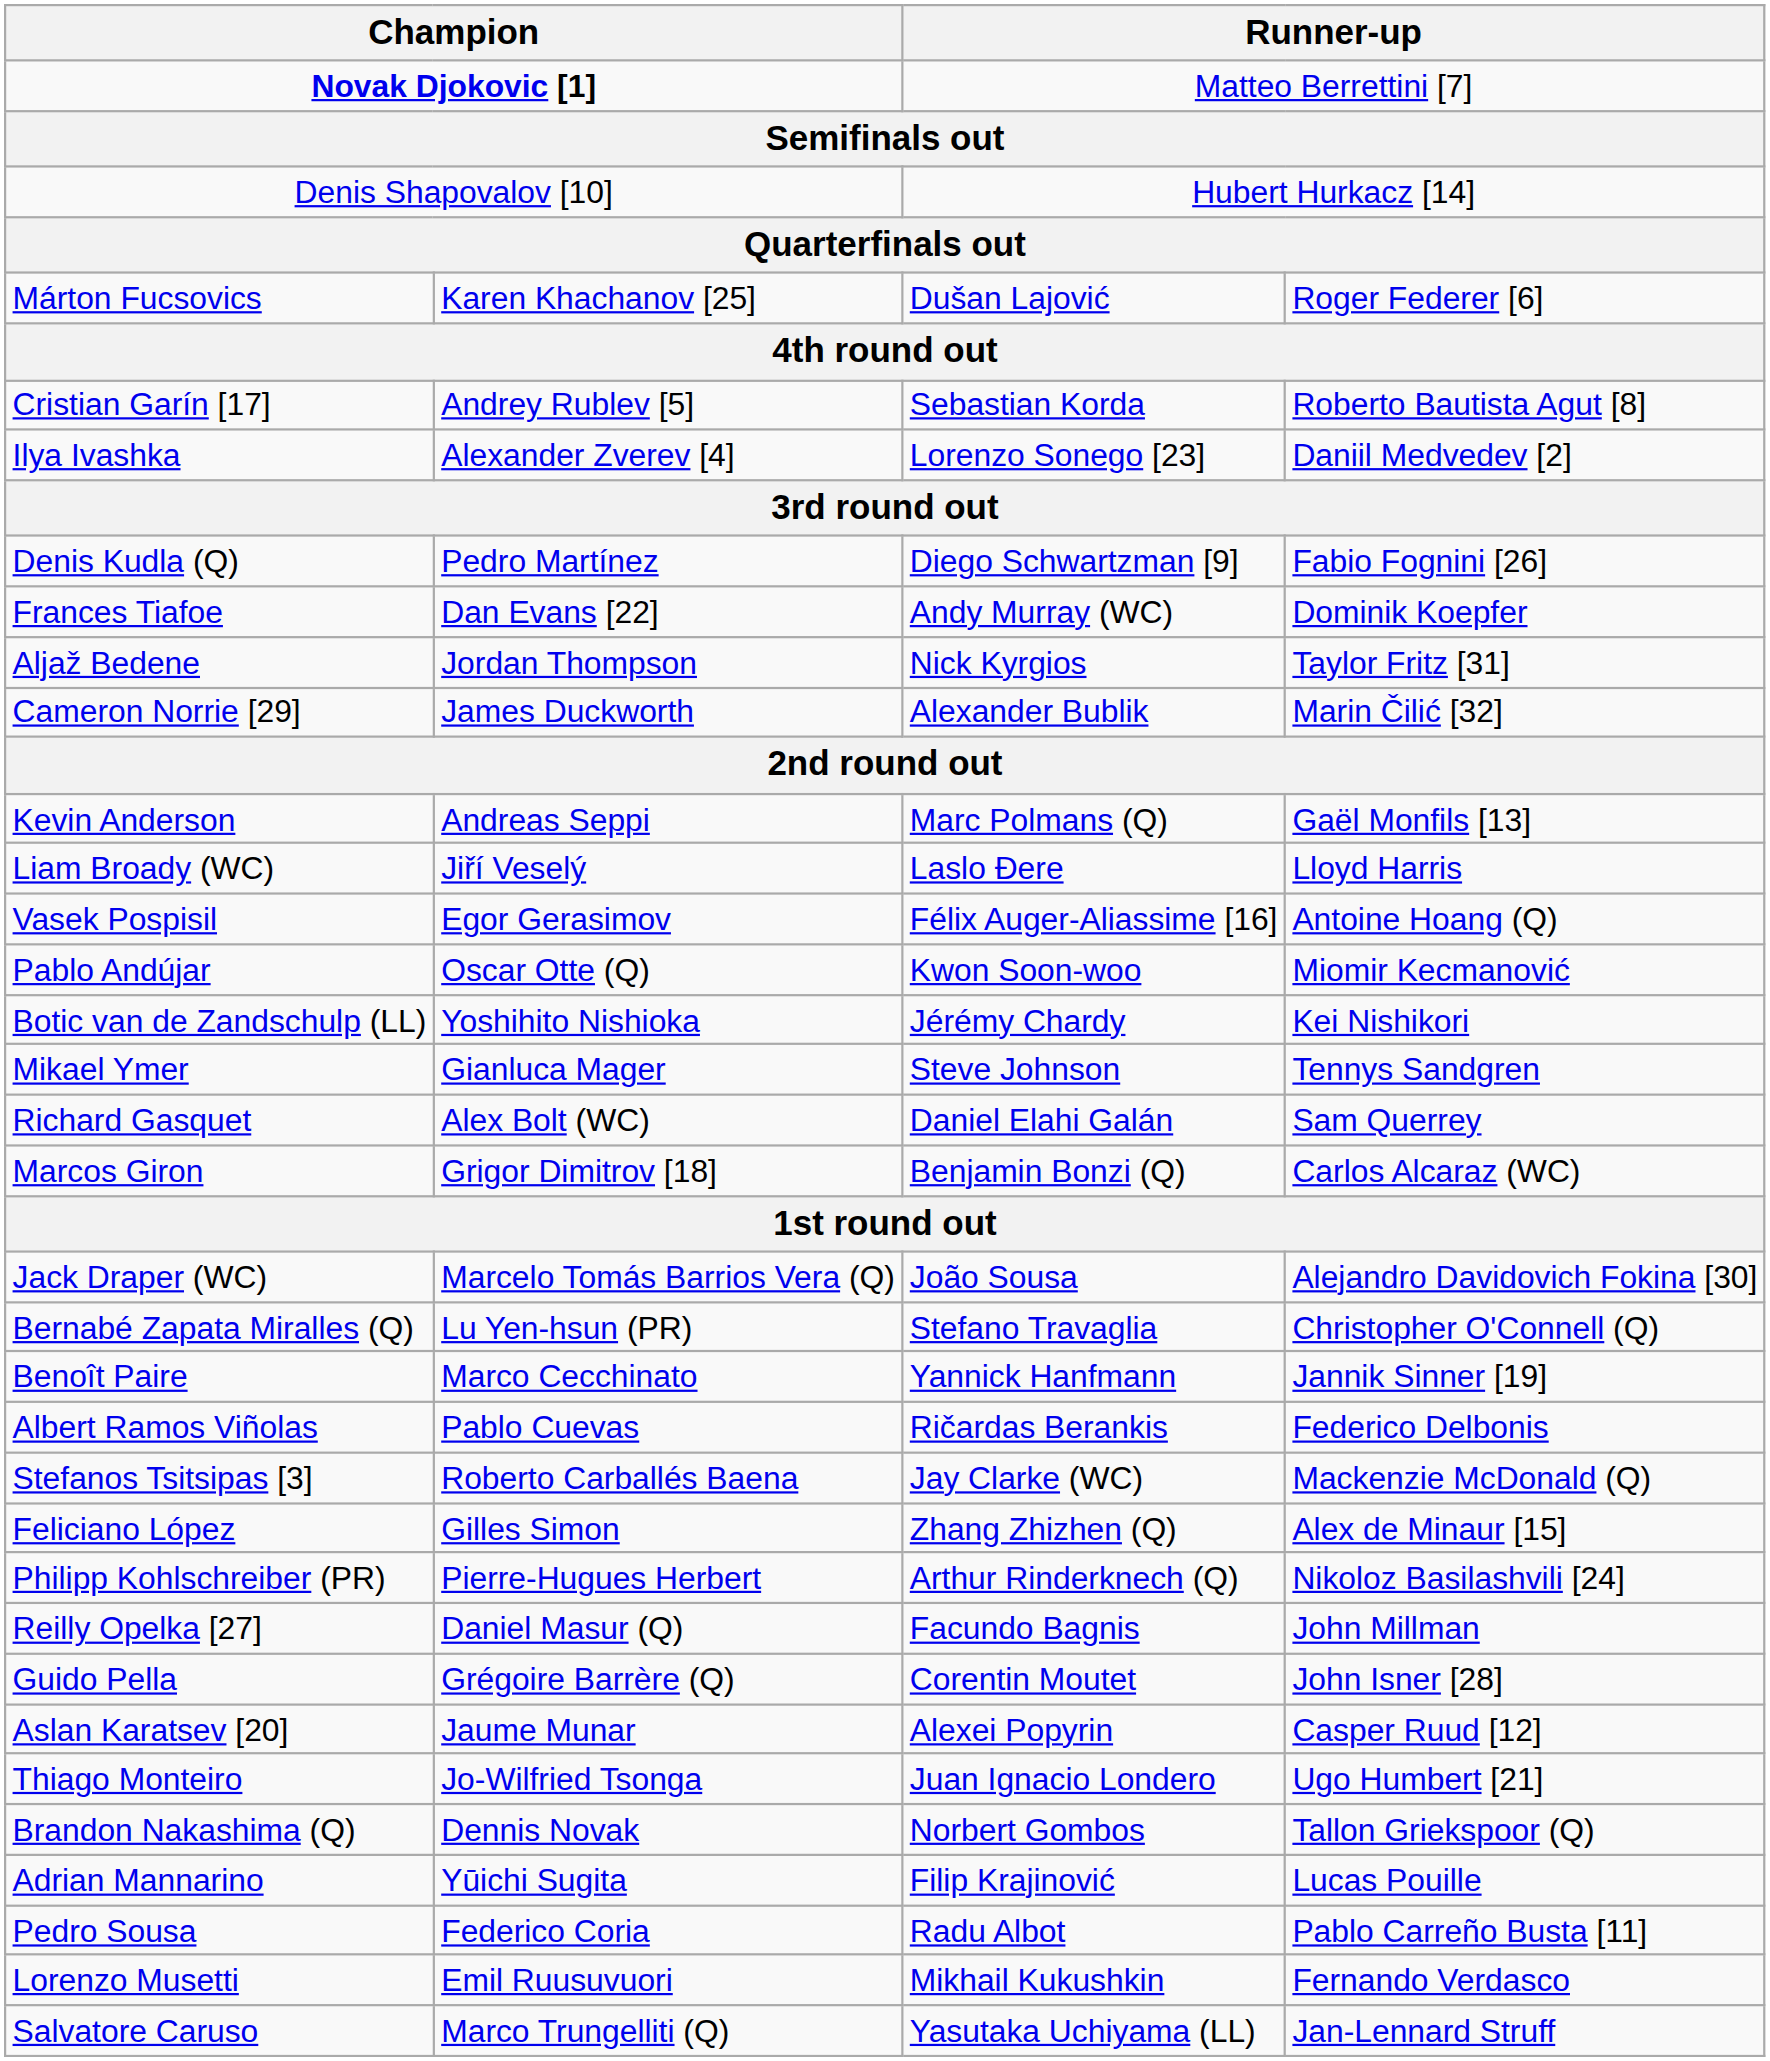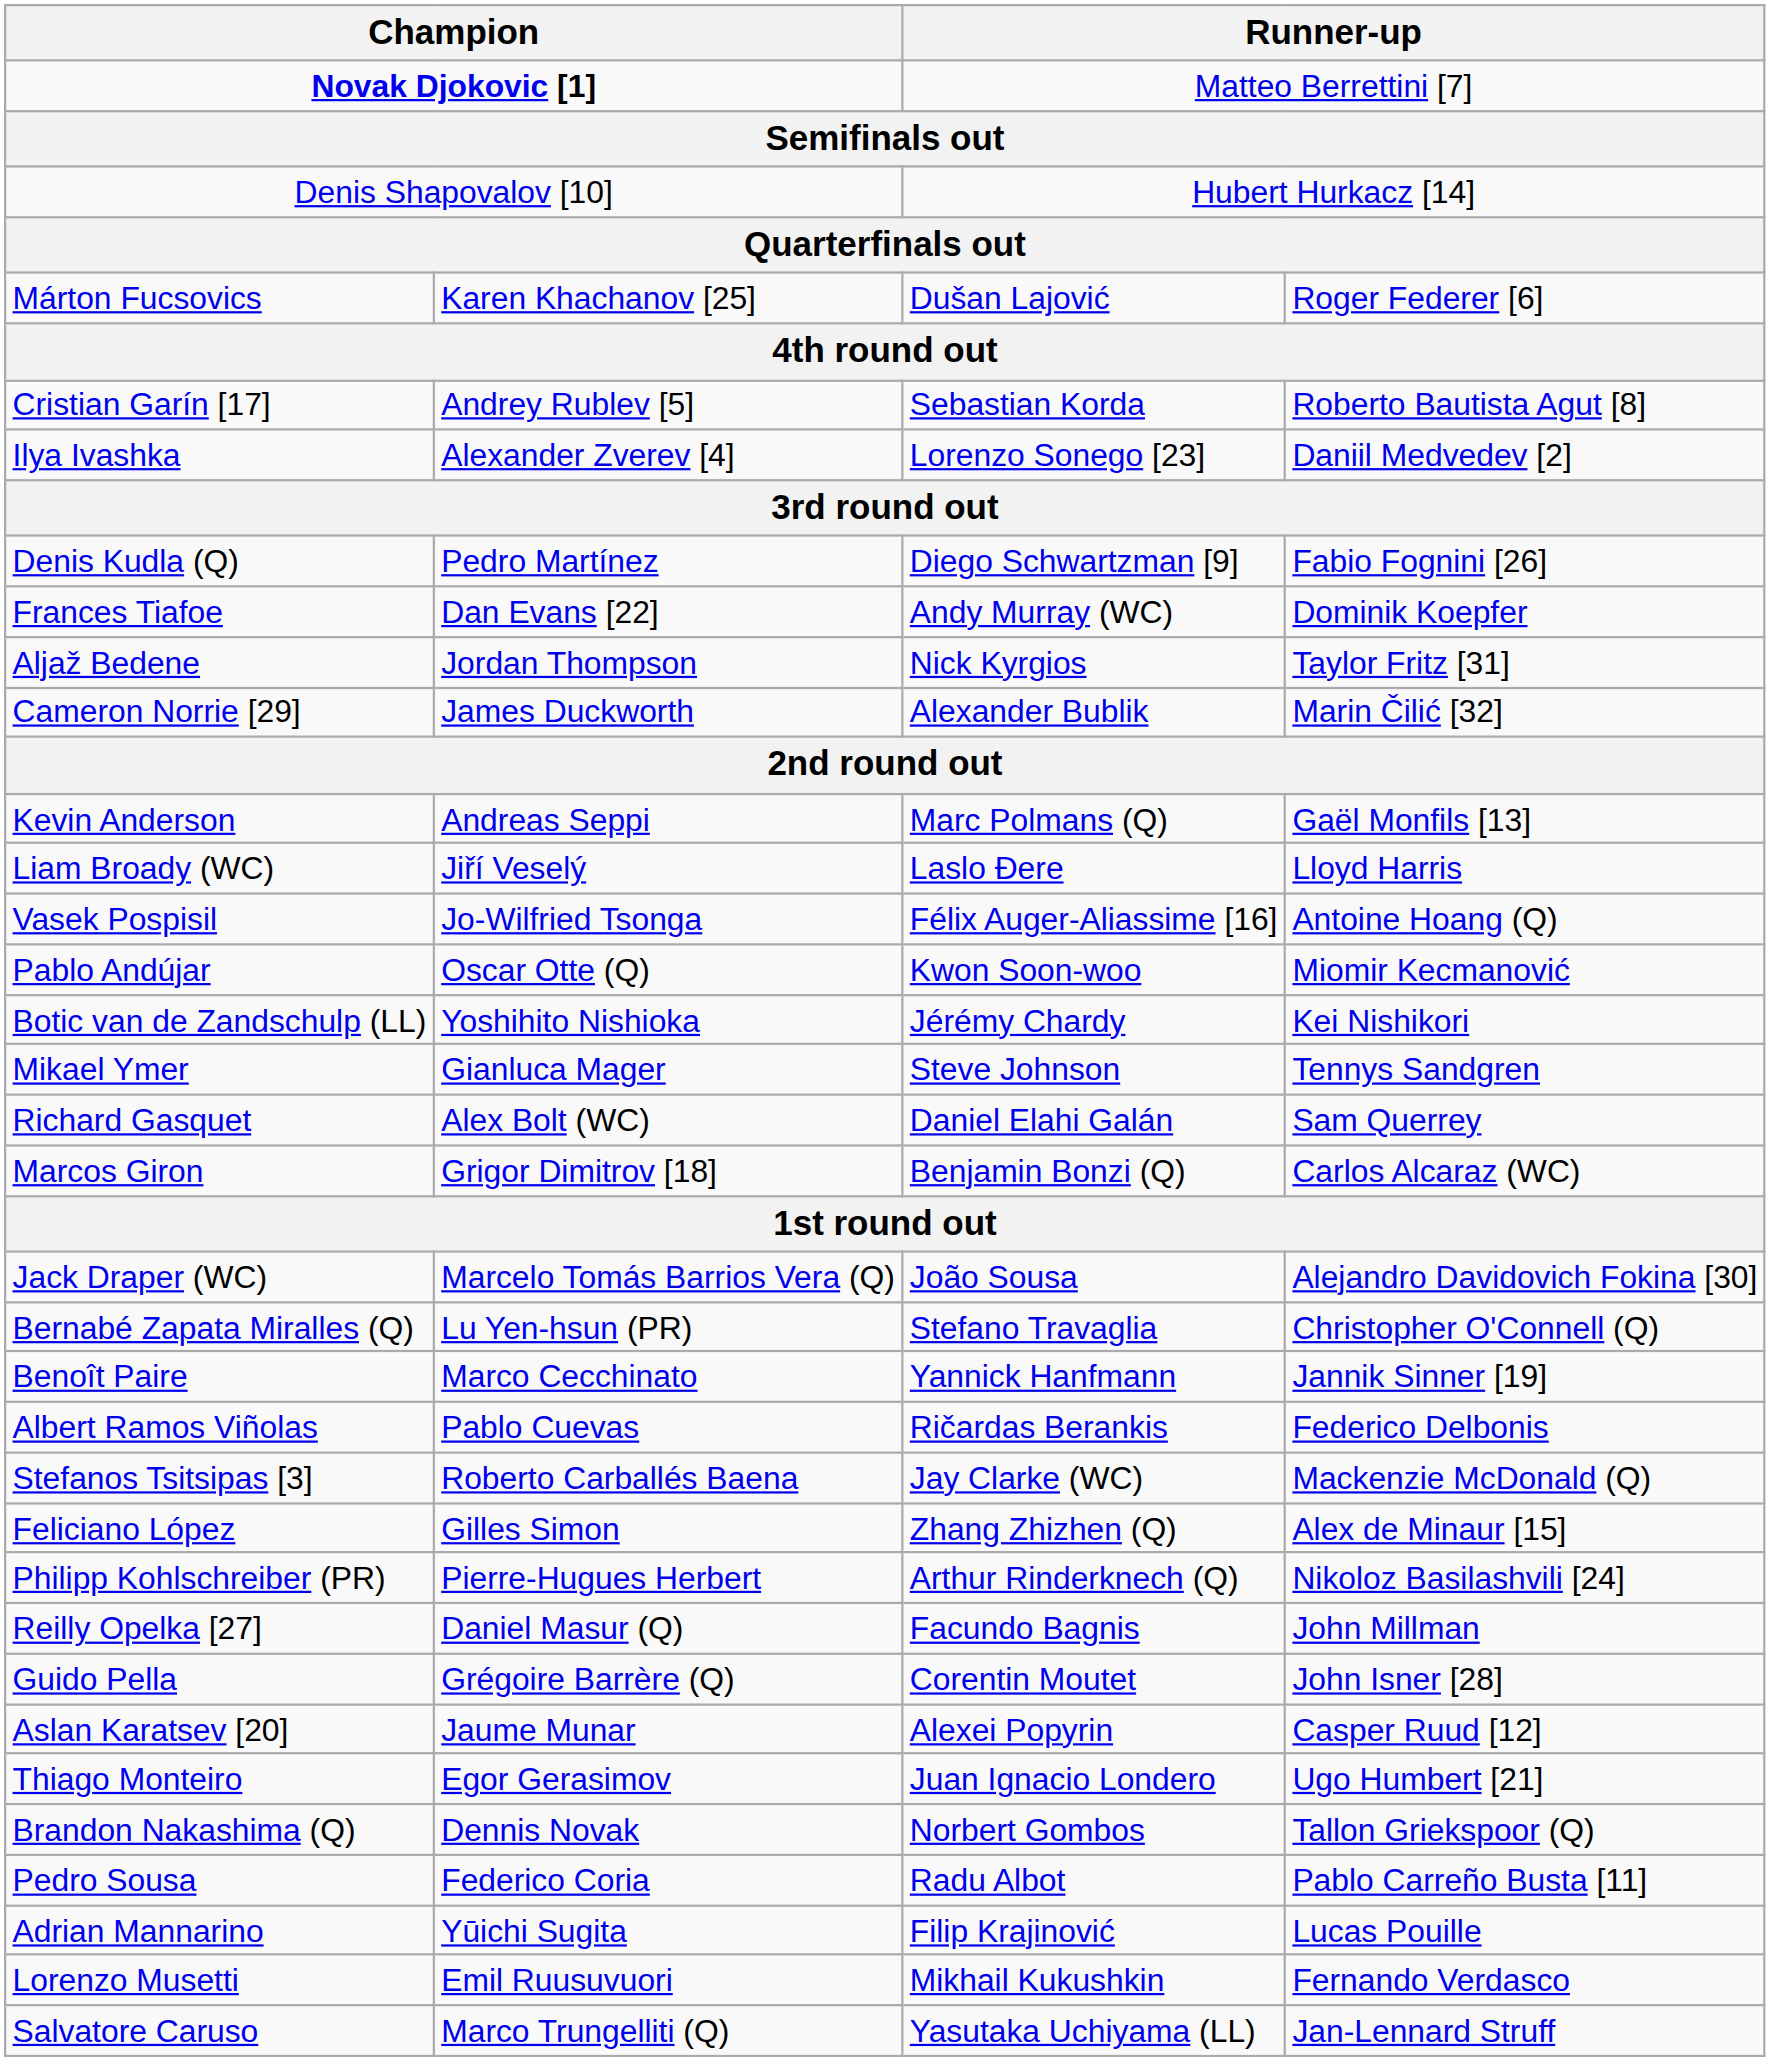Vasek Pospisil | column 2: Egor Gerasimov -> Jo-Wilfried Tsonga
Thiago Monteiro | column 2: Jo-Wilfried Tsonga -> Egor Gerasimov
rows swapped: Adrian Mannarino <-> Pedro Sousa
